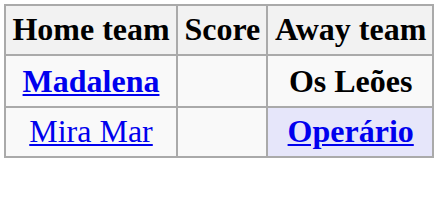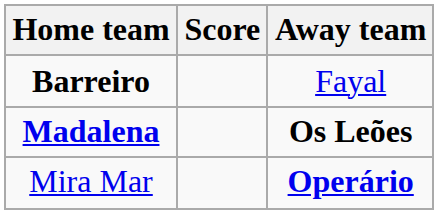+ row: Barreiro | Fayal
Mira Mar | Away team: lavender background -> no background
